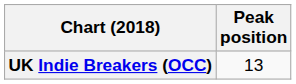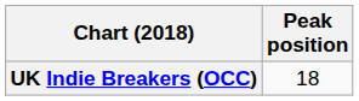UK Indie Breakers (OCC) | Peak position: 13 -> 18
